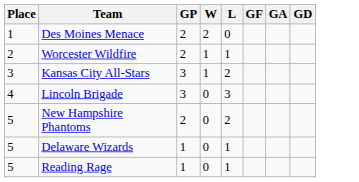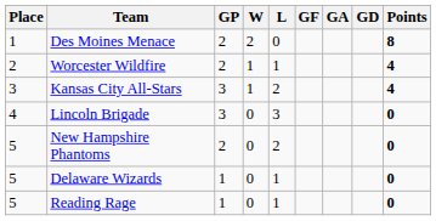+ column: Points | 8 | 4 | 4 | 0 | 0 | 0 | 0
